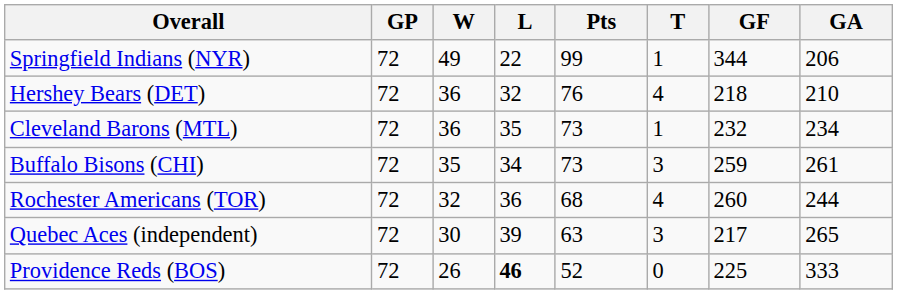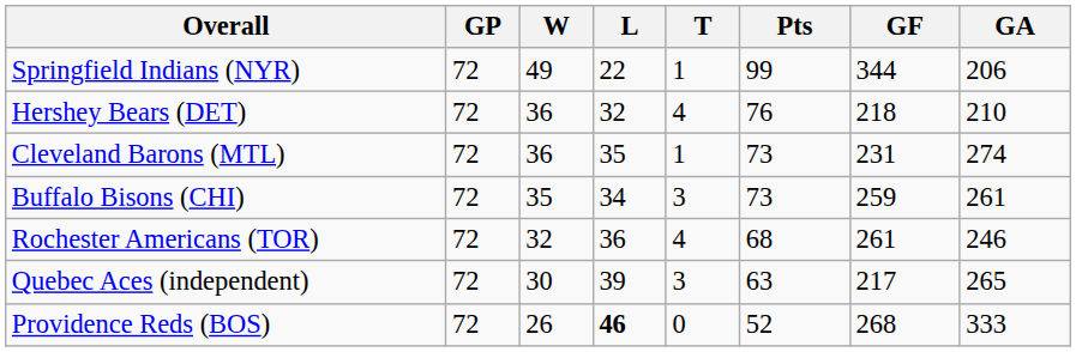columns swapped: T <-> Pts
Cleveland Barons (MTL) | GF: 232 -> 231
Cleveland Barons (MTL) | GA: 234 -> 274
Rochester Americans (TOR) | GF: 260 -> 261
Rochester Americans (TOR) | GA: 244 -> 246
Providence Reds (BOS) | GF: 225 -> 268
